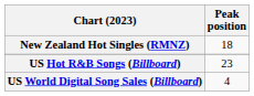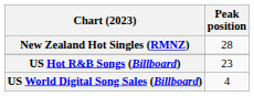New Zealand Hot Singles (RMNZ) | Peak position: 18 -> 28
